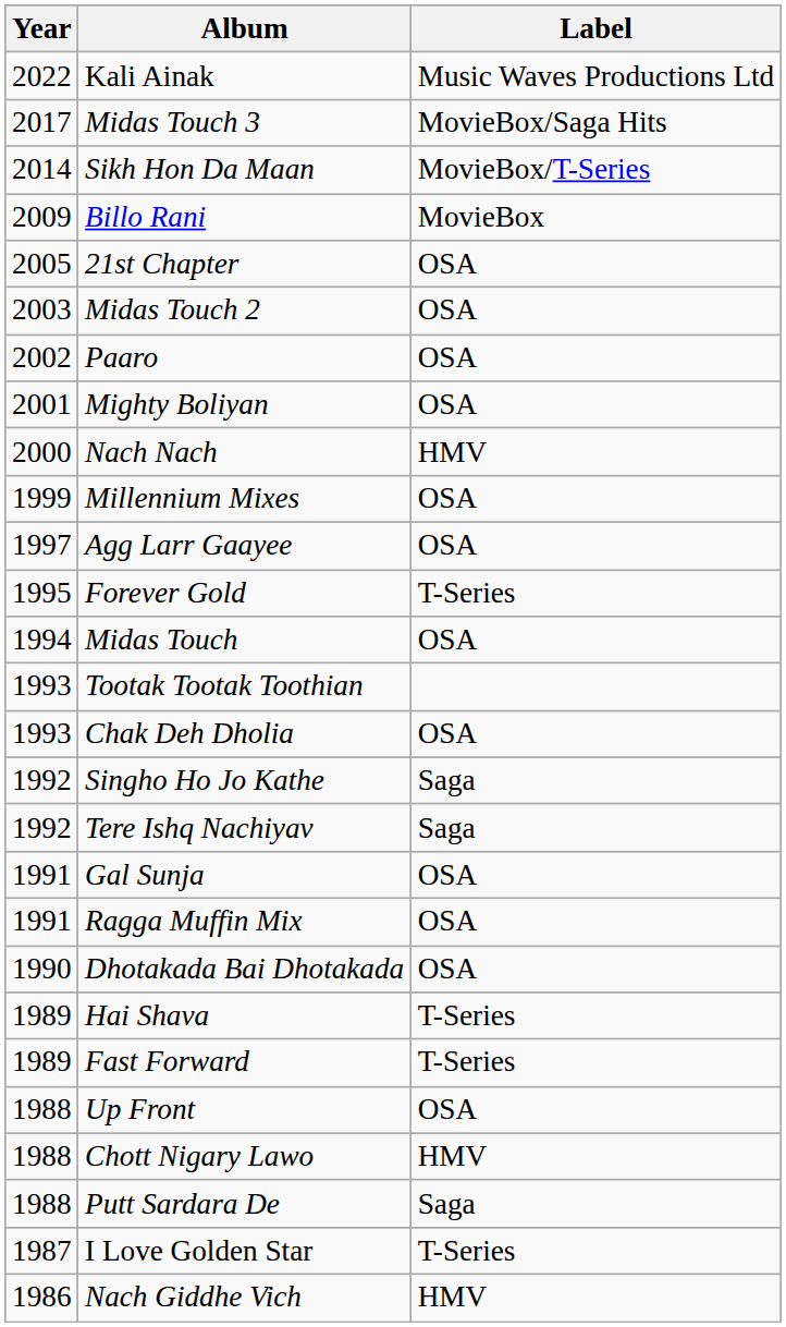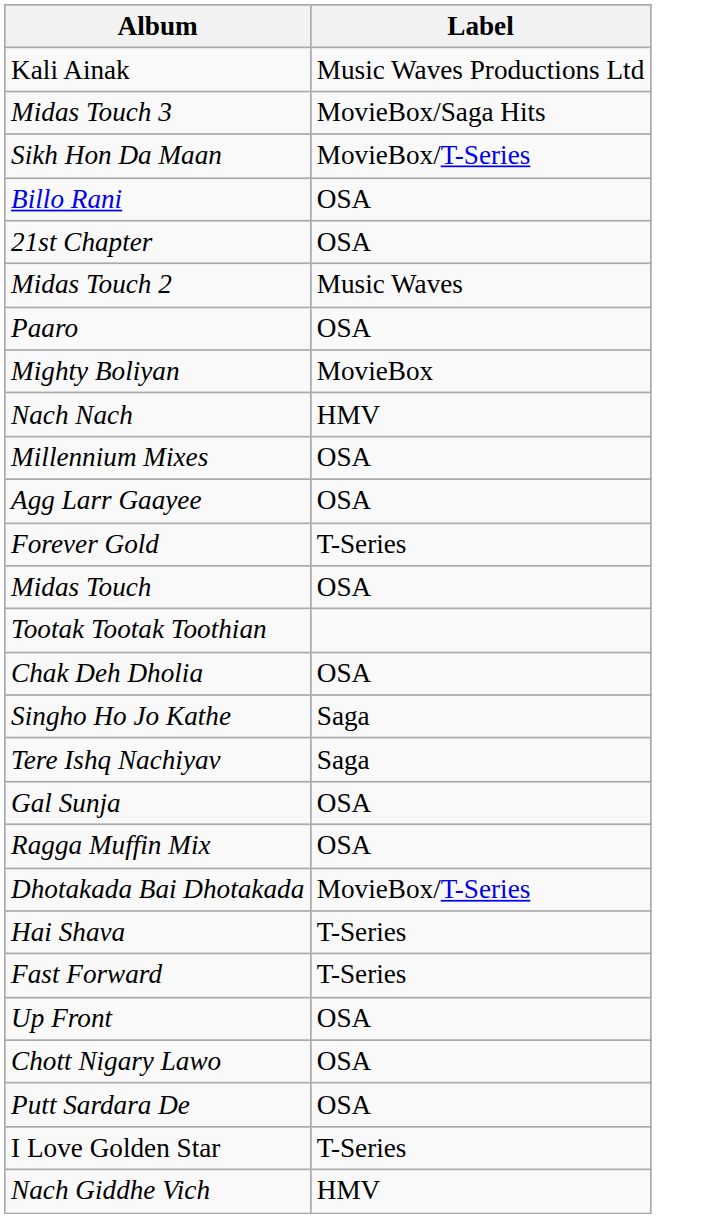- column: Year | 2022 | 2017 | 2014 | 2009 | 2005 | 2003 | 2002 | 2001 | 2000 | 1999 | 1997 | 1995 | 1994 | 1993 | 1993 | 1992 | 1992 | 1991 | 1991 | 1990 | 1989 | 1989 | 1988 | 1988 | 1988 | 1987 | 1986
Billo Rani | Label: MovieBox -> OSA
Midas Touch 2 | Label: OSA -> Music Waves
Mighty Boliyan | Label: OSA -> MovieBox
Dhotakada Bai Dhotakada | Label: OSA -> MovieBox/T-Series
Chott Nigary Lawo | Label: HMV -> OSA
Putt Sardara De | Label: Saga -> OSA
